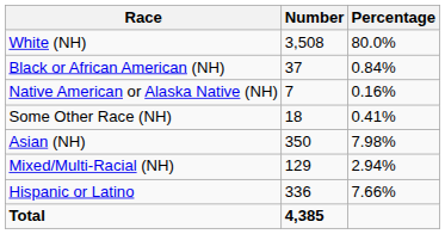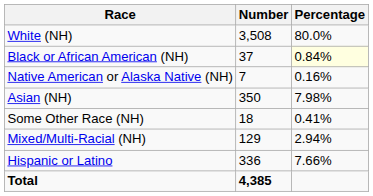Black or African American (NH) | Percentage: no background -> lightyellow background
rows swapped: Asian (NH) <-> Some Other Race (NH)
